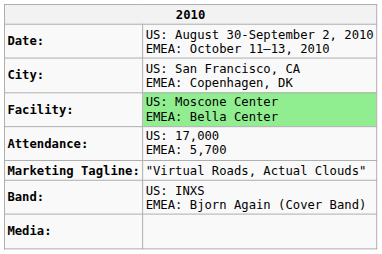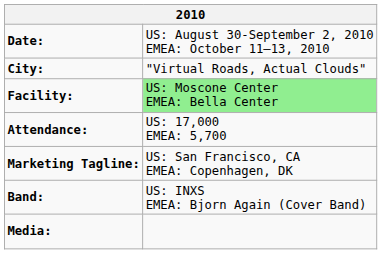City: | column 2: US: San Francisco, CA EMEA: Copenhagen, DK -> "Virtual Roads, Actual Clouds"
Marketing Tagline: | column 2: "Virtual Roads, Actual Clouds" -> US: San Francisco, CA EMEA: Copenhagen, DK
